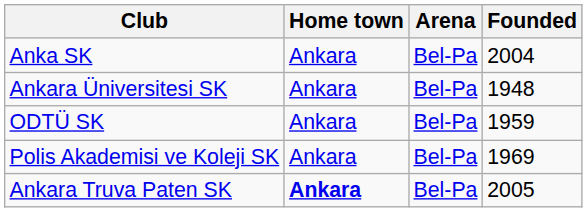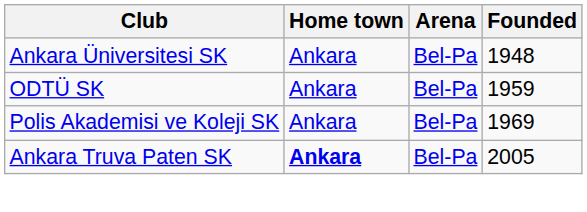- row: Anka SK | Ankara | Bel-Pa | 2004
